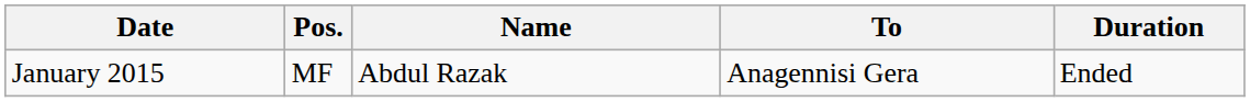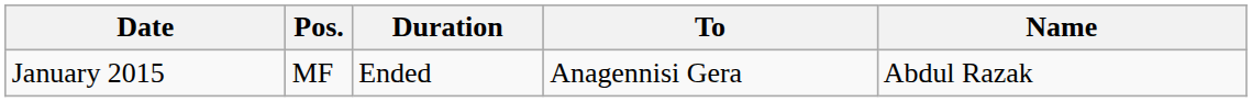columns swapped: Name <-> Duration
